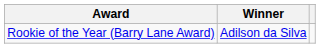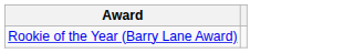- column: Winner | Adilson da Silva
